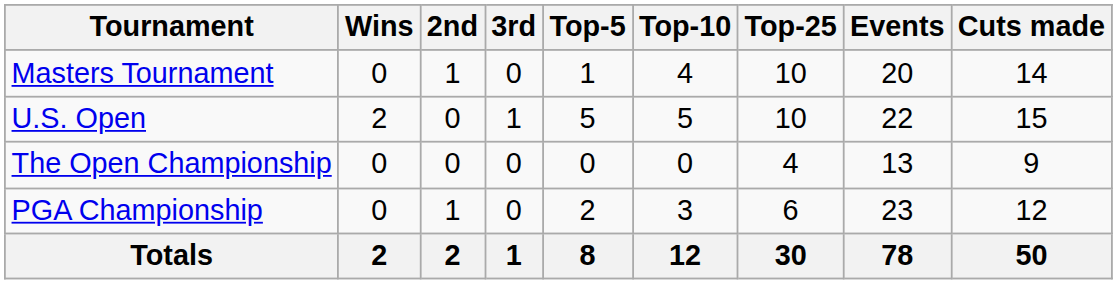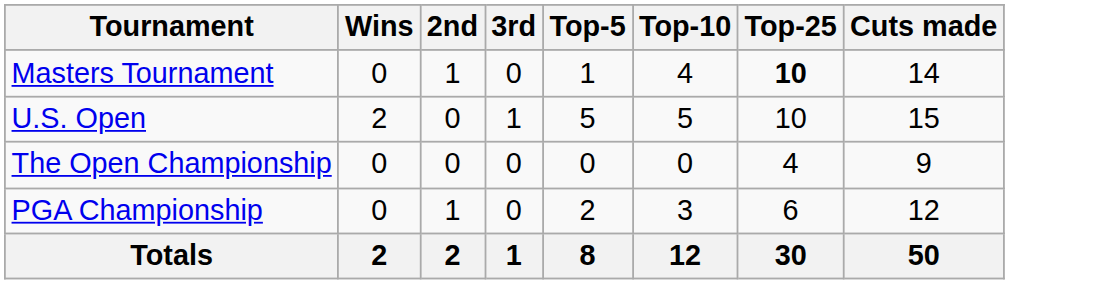- column: Events | 20 | 22 | 13 | 23 | 78
Masters Tournament | Top-25: normal -> bold
